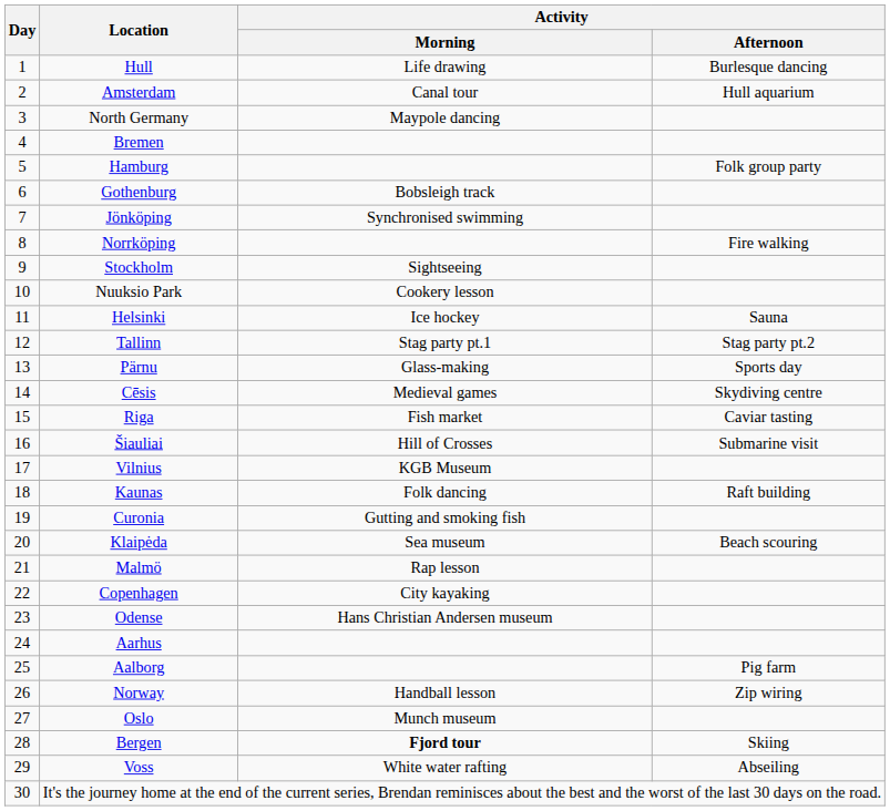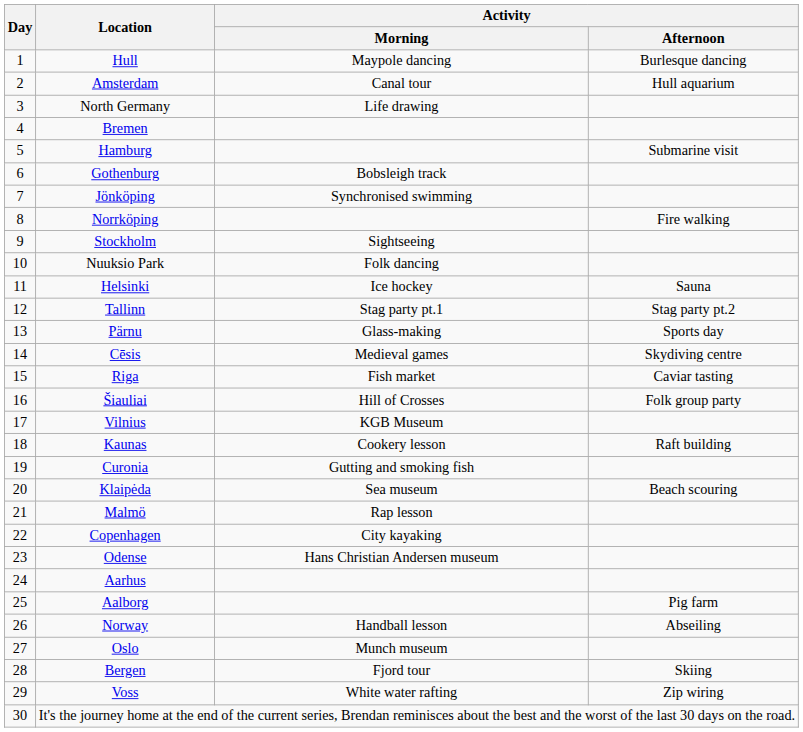Hull | Activity / Morning: Life drawing -> Maypole dancing
North Germany | Activity / Morning: Maypole dancing -> Life drawing
Hamburg | Activity / Afternoon: Folk group party -> Submarine visit
Nuuksio Park | Activity / Morning: Cookery lesson -> Folk dancing
Šiauliai | Activity / Afternoon: Submarine visit -> Folk group party
Kaunas | Activity / Morning: Folk dancing -> Cookery lesson
Norway | Activity / Afternoon: Zip wiring -> Abseiling
Bergen | Activity / Morning: bold -> normal
Voss | Activity / Afternoon: Abseiling -> Zip wiring
